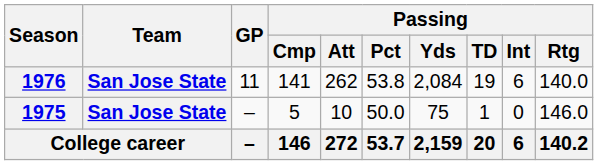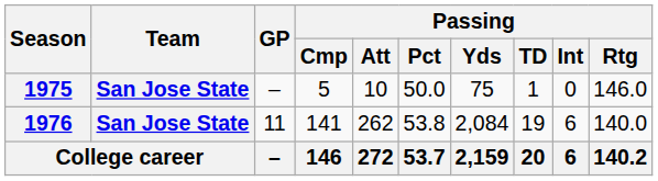rows swapped: 1975 <-> 1976
